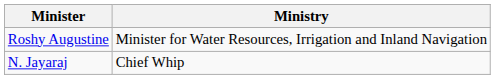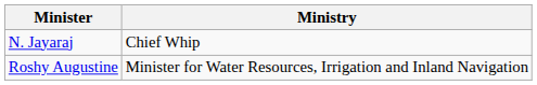rows swapped: Roshy Augustine <-> N. Jayaraj
